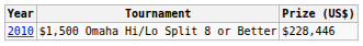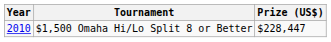$1,500 Omaha Hi/Lo Split 8 or Better | Prize (US$): $228,446 -> $228,447
